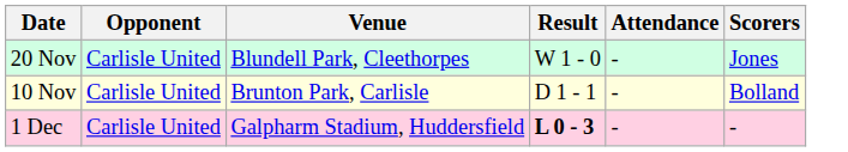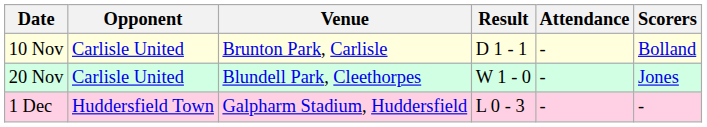rows swapped: 10 Nov <-> 20 Nov
1 Dec | Opponent: Carlisle United -> Huddersfield Town
1 Dec | Result: bold -> normal
